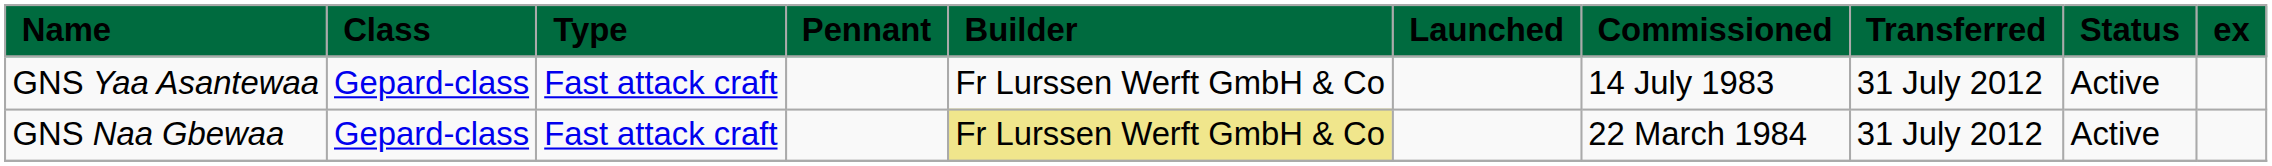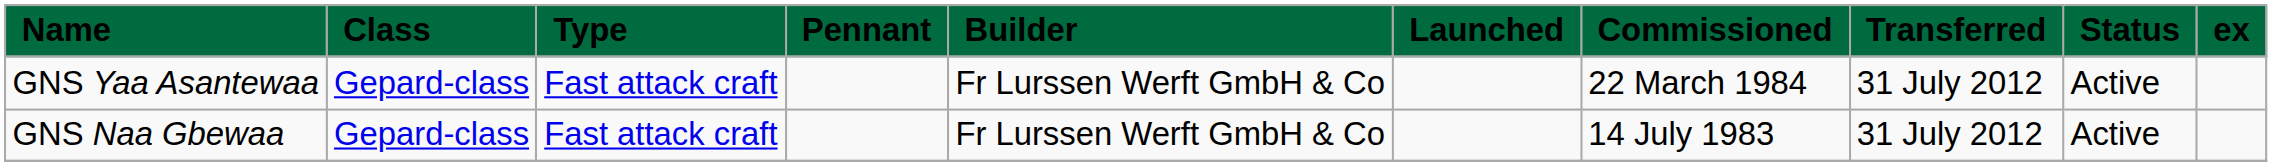GNS Yaa Asantewaa | Commissioned: 14 July 1983 -> 22 March 1984
GNS Naa Gbewaa | Builder: khaki background -> no background
GNS Naa Gbewaa | Commissioned: 22 March 1984 -> 14 July 1983
